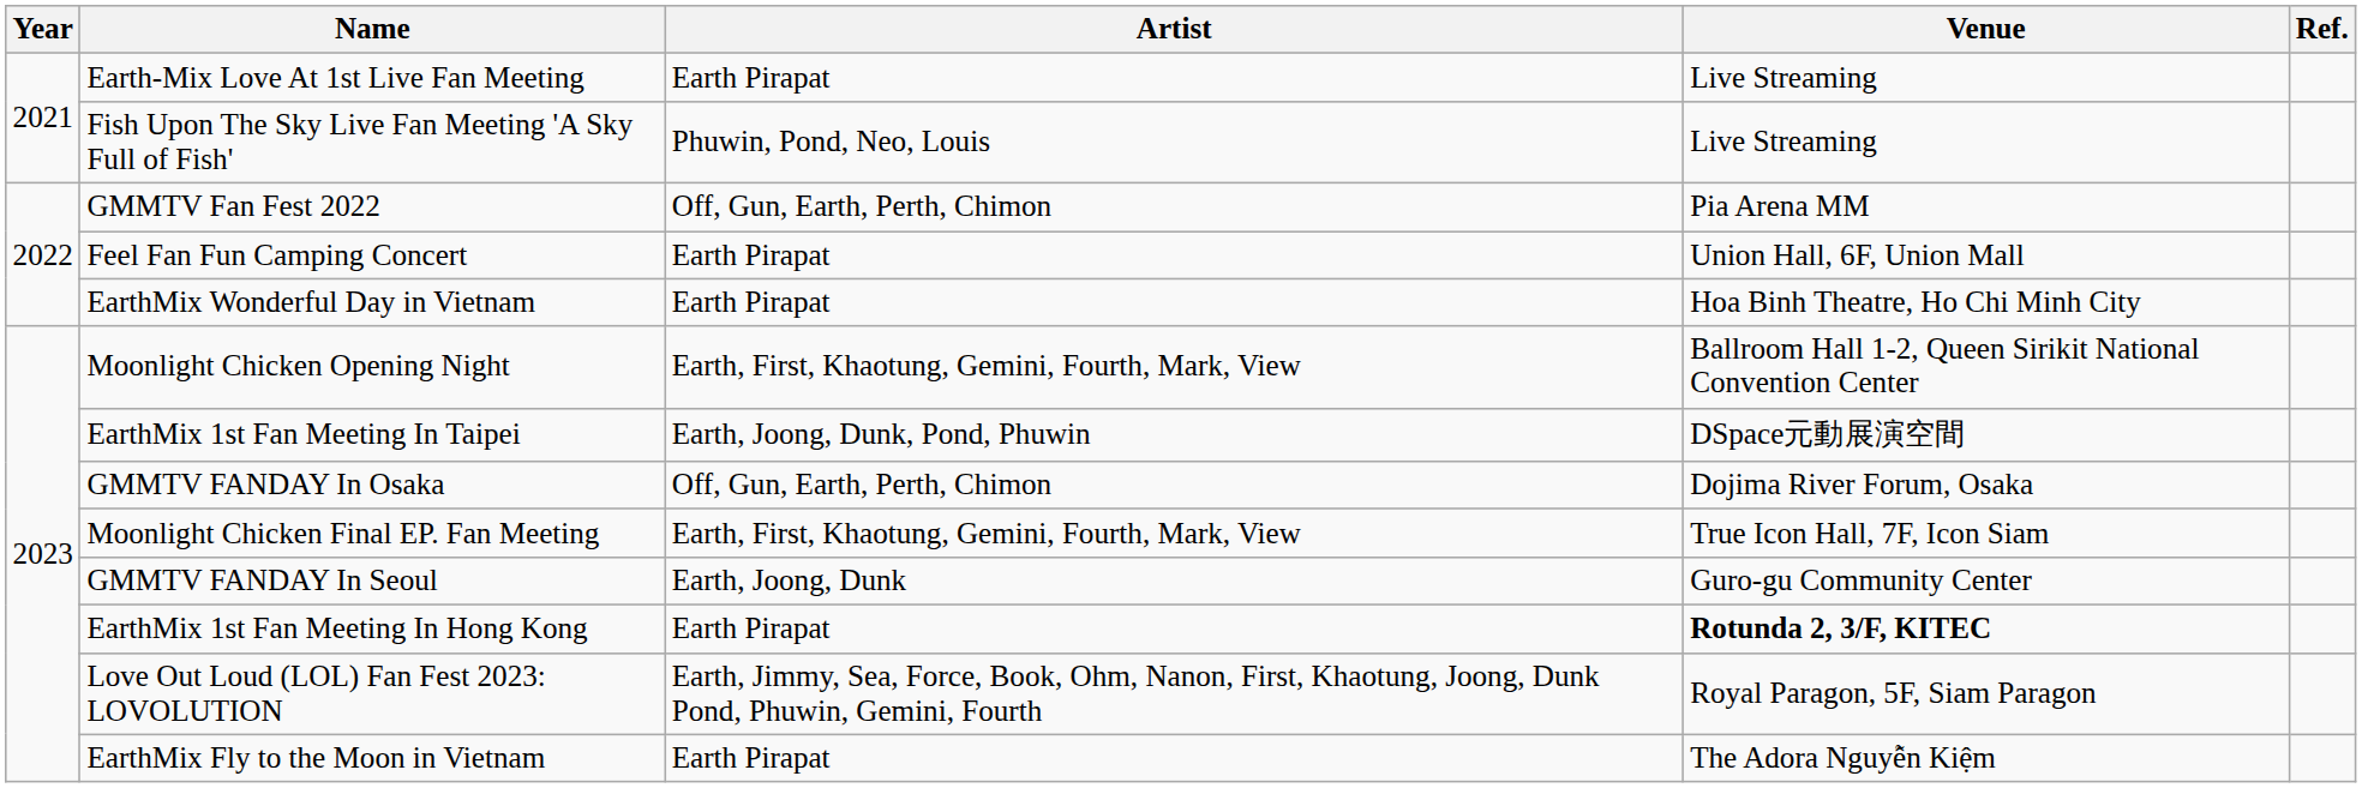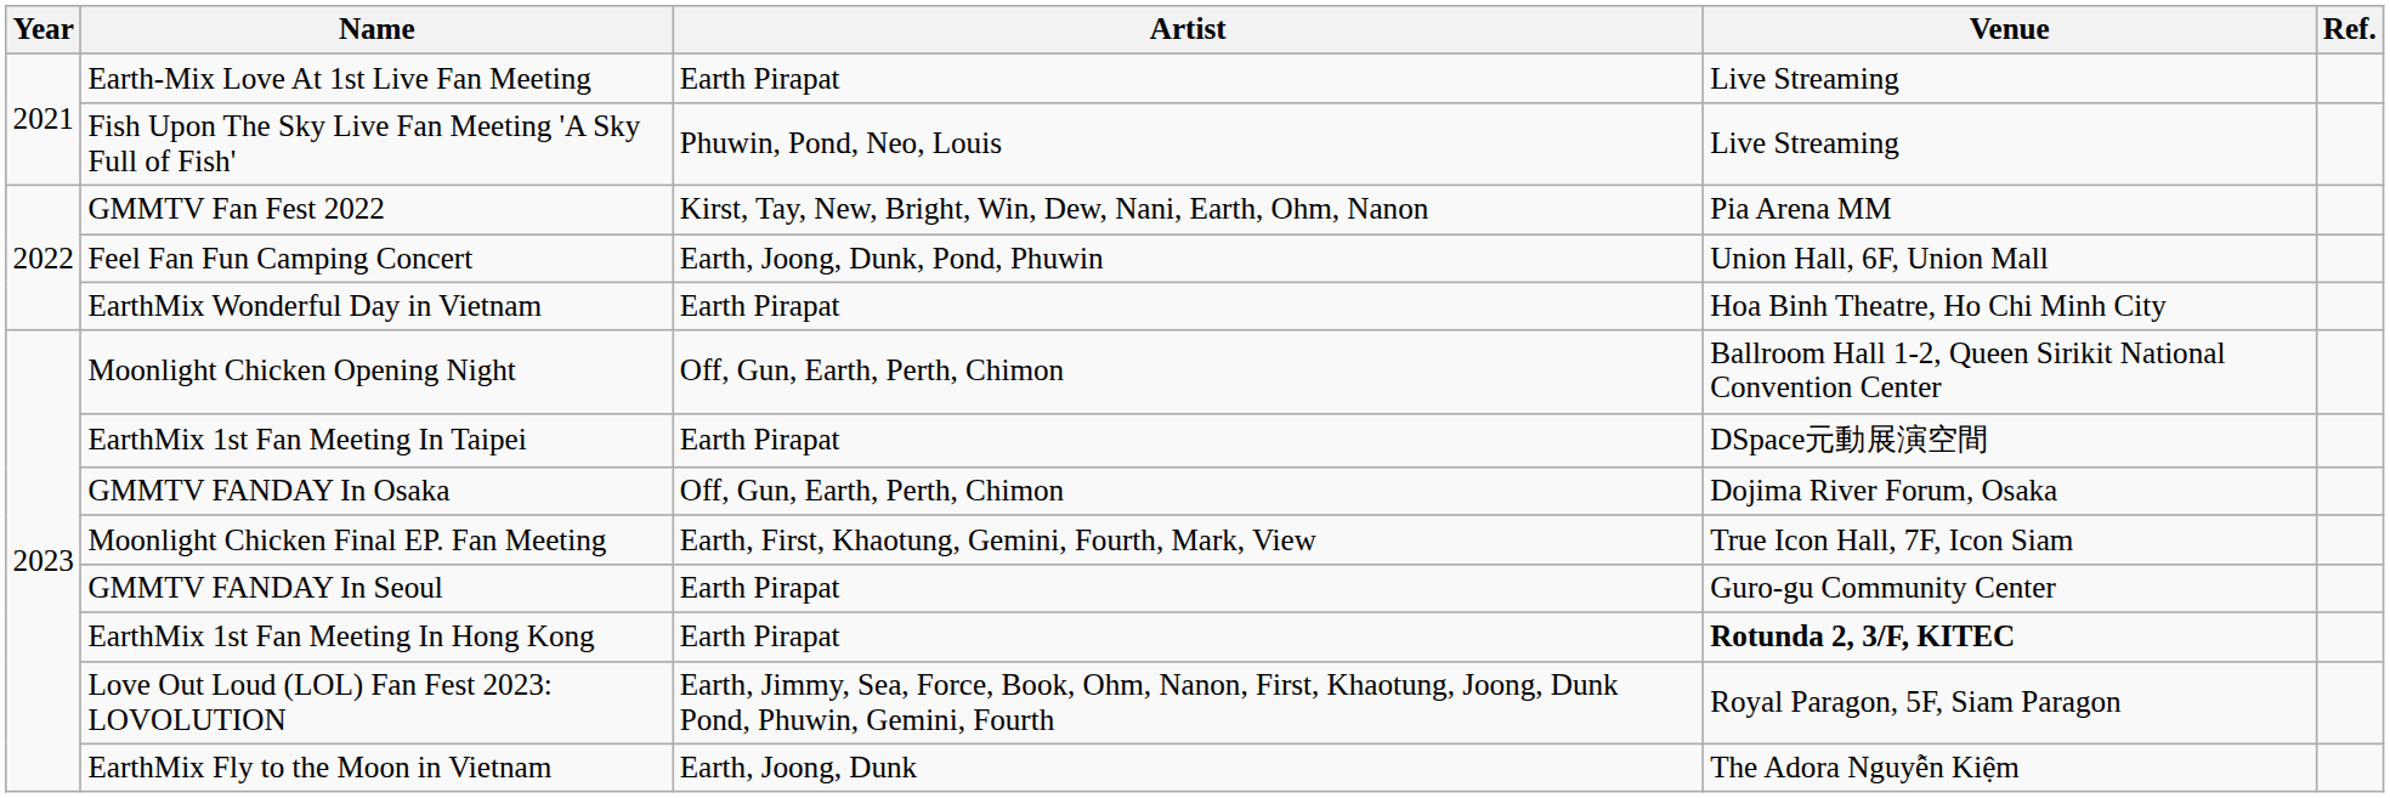GMMTV Fan Fest 2022 | Artist: Off, Gun, Earth, Perth, Chimon -> Kirst, Tay, New, Bright, Win, Dew, Nani, Earth, Ohm, Nanon
Feel Fan Fun Camping Concert | Artist: Earth Pirapat -> Earth, Joong, Dunk, Pond, Phuwin
Moonlight Chicken Opening Night | Artist: Earth, First, Khaotung, Gemini, Fourth, Mark, View -> Off, Gun, Earth, Perth, Chimon
EarthMix 1st Fan Meeting In Taipei | Artist: Earth, Joong, Dunk, Pond, Phuwin -> Earth Pirapat
GMMTV FANDAY In Seoul | Artist: Earth, Joong, Dunk -> Earth Pirapat
EarthMix Fly to the Moon in Vietnam | Artist: Earth Pirapat -> Earth, Joong, Dunk
